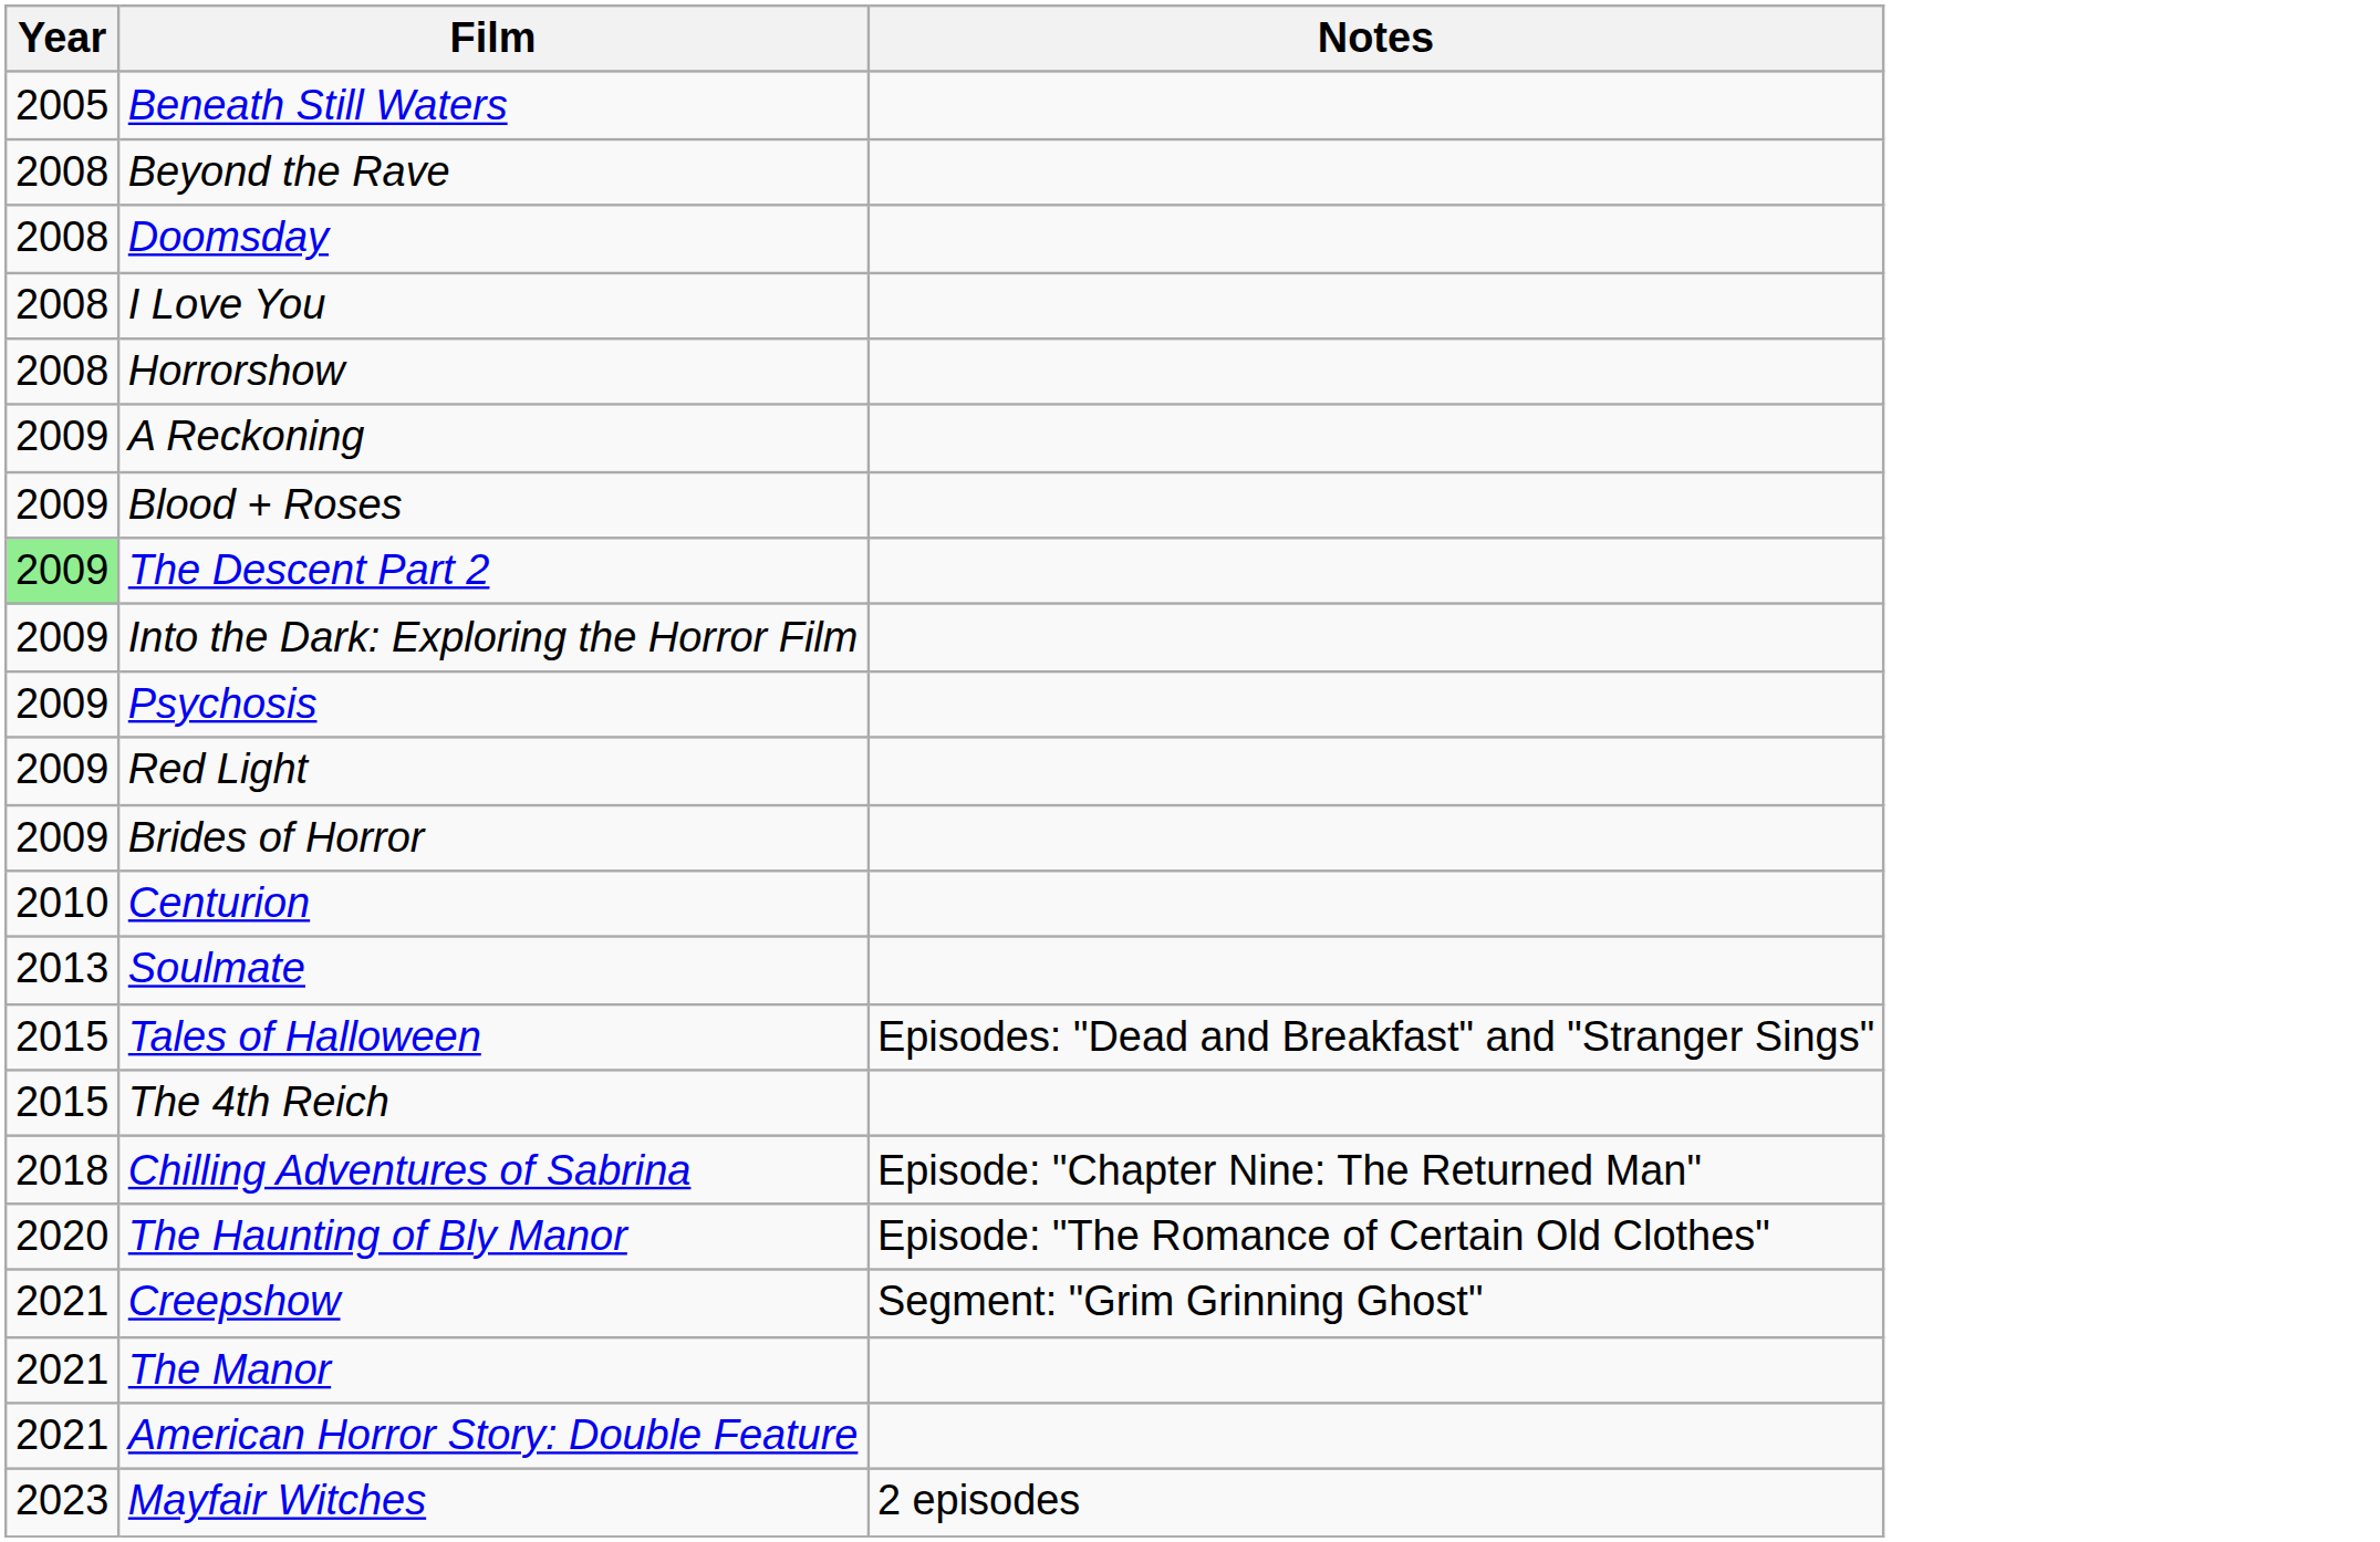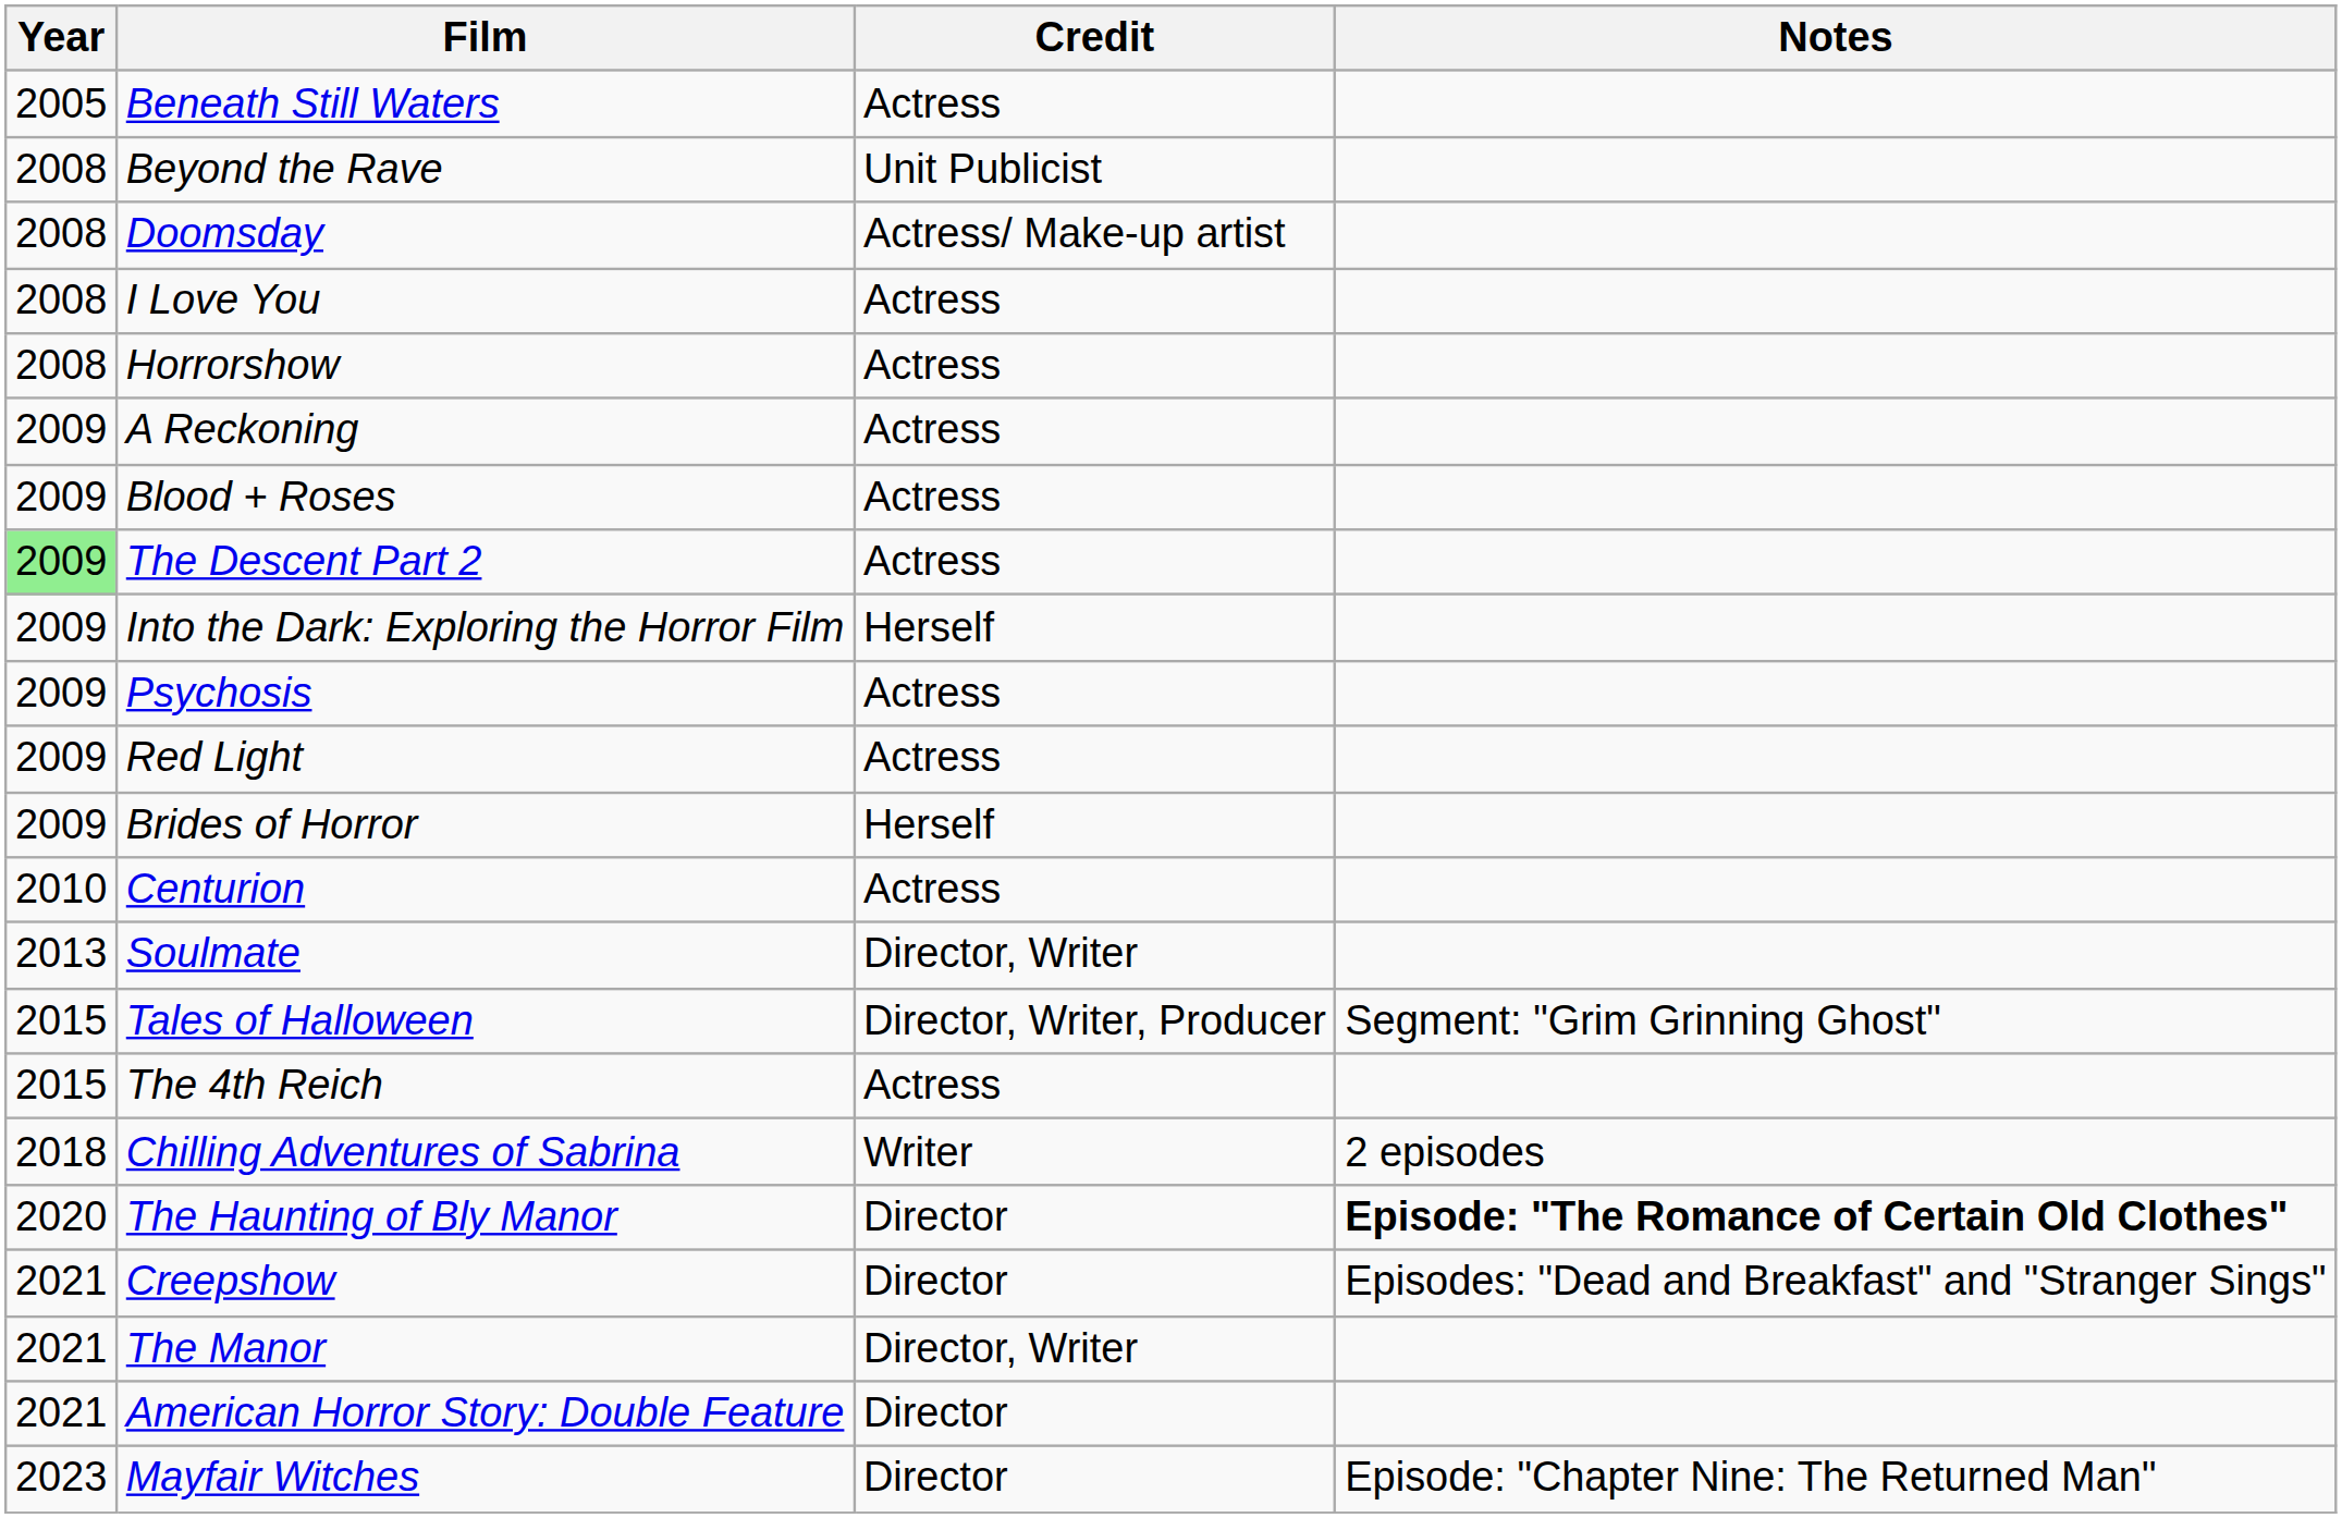+ column: Credit | Actress | Unit Publicist | Actress/ Make-up artist | Actress | Actress | Actress | Actress | Actress | Herself | Actress | Actress | Herself | Actress | Director, Writer | Director, Writer, Producer | Actress | Writer | Director | Director | Director, Writer | Director | Director
Tales of Halloween | Notes: Episodes: "Dead and Breakfast" and "Stranger Sings" -> Segment: "Grim Grinning Ghost"
Chilling Adventures of Sabrina | Notes: Episode: "Chapter Nine: The Returned Man" -> 2 episodes
The Haunting of Bly Manor | Notes: normal -> bold
Creepshow | Notes: Segment: "Grim Grinning Ghost" -> Episodes: "Dead and Breakfast" and "Stranger Sings"
Mayfair Witches | Notes: 2 episodes -> Episode: "Chapter Nine: The Returned Man"
